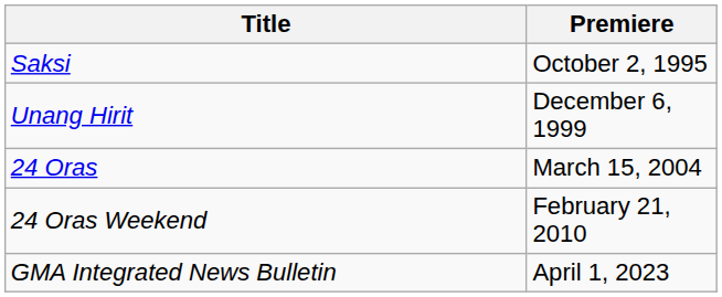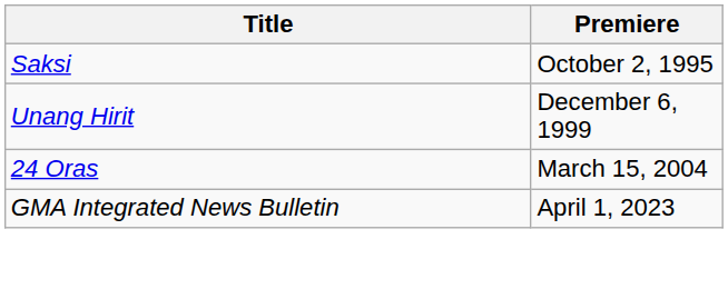- row: 24 Oras Weekend | February 21, 2010
